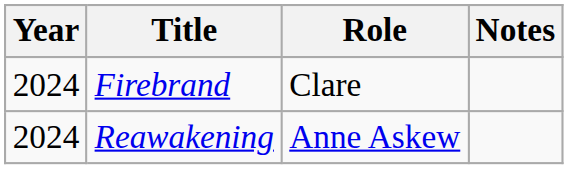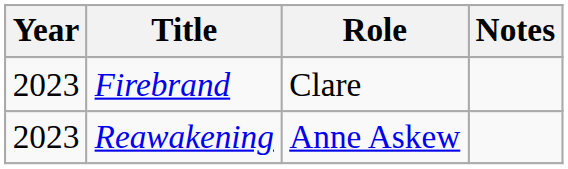Firebrand | Year: 2024 -> 2023
Reawakening | Year: 2024 -> 2023
